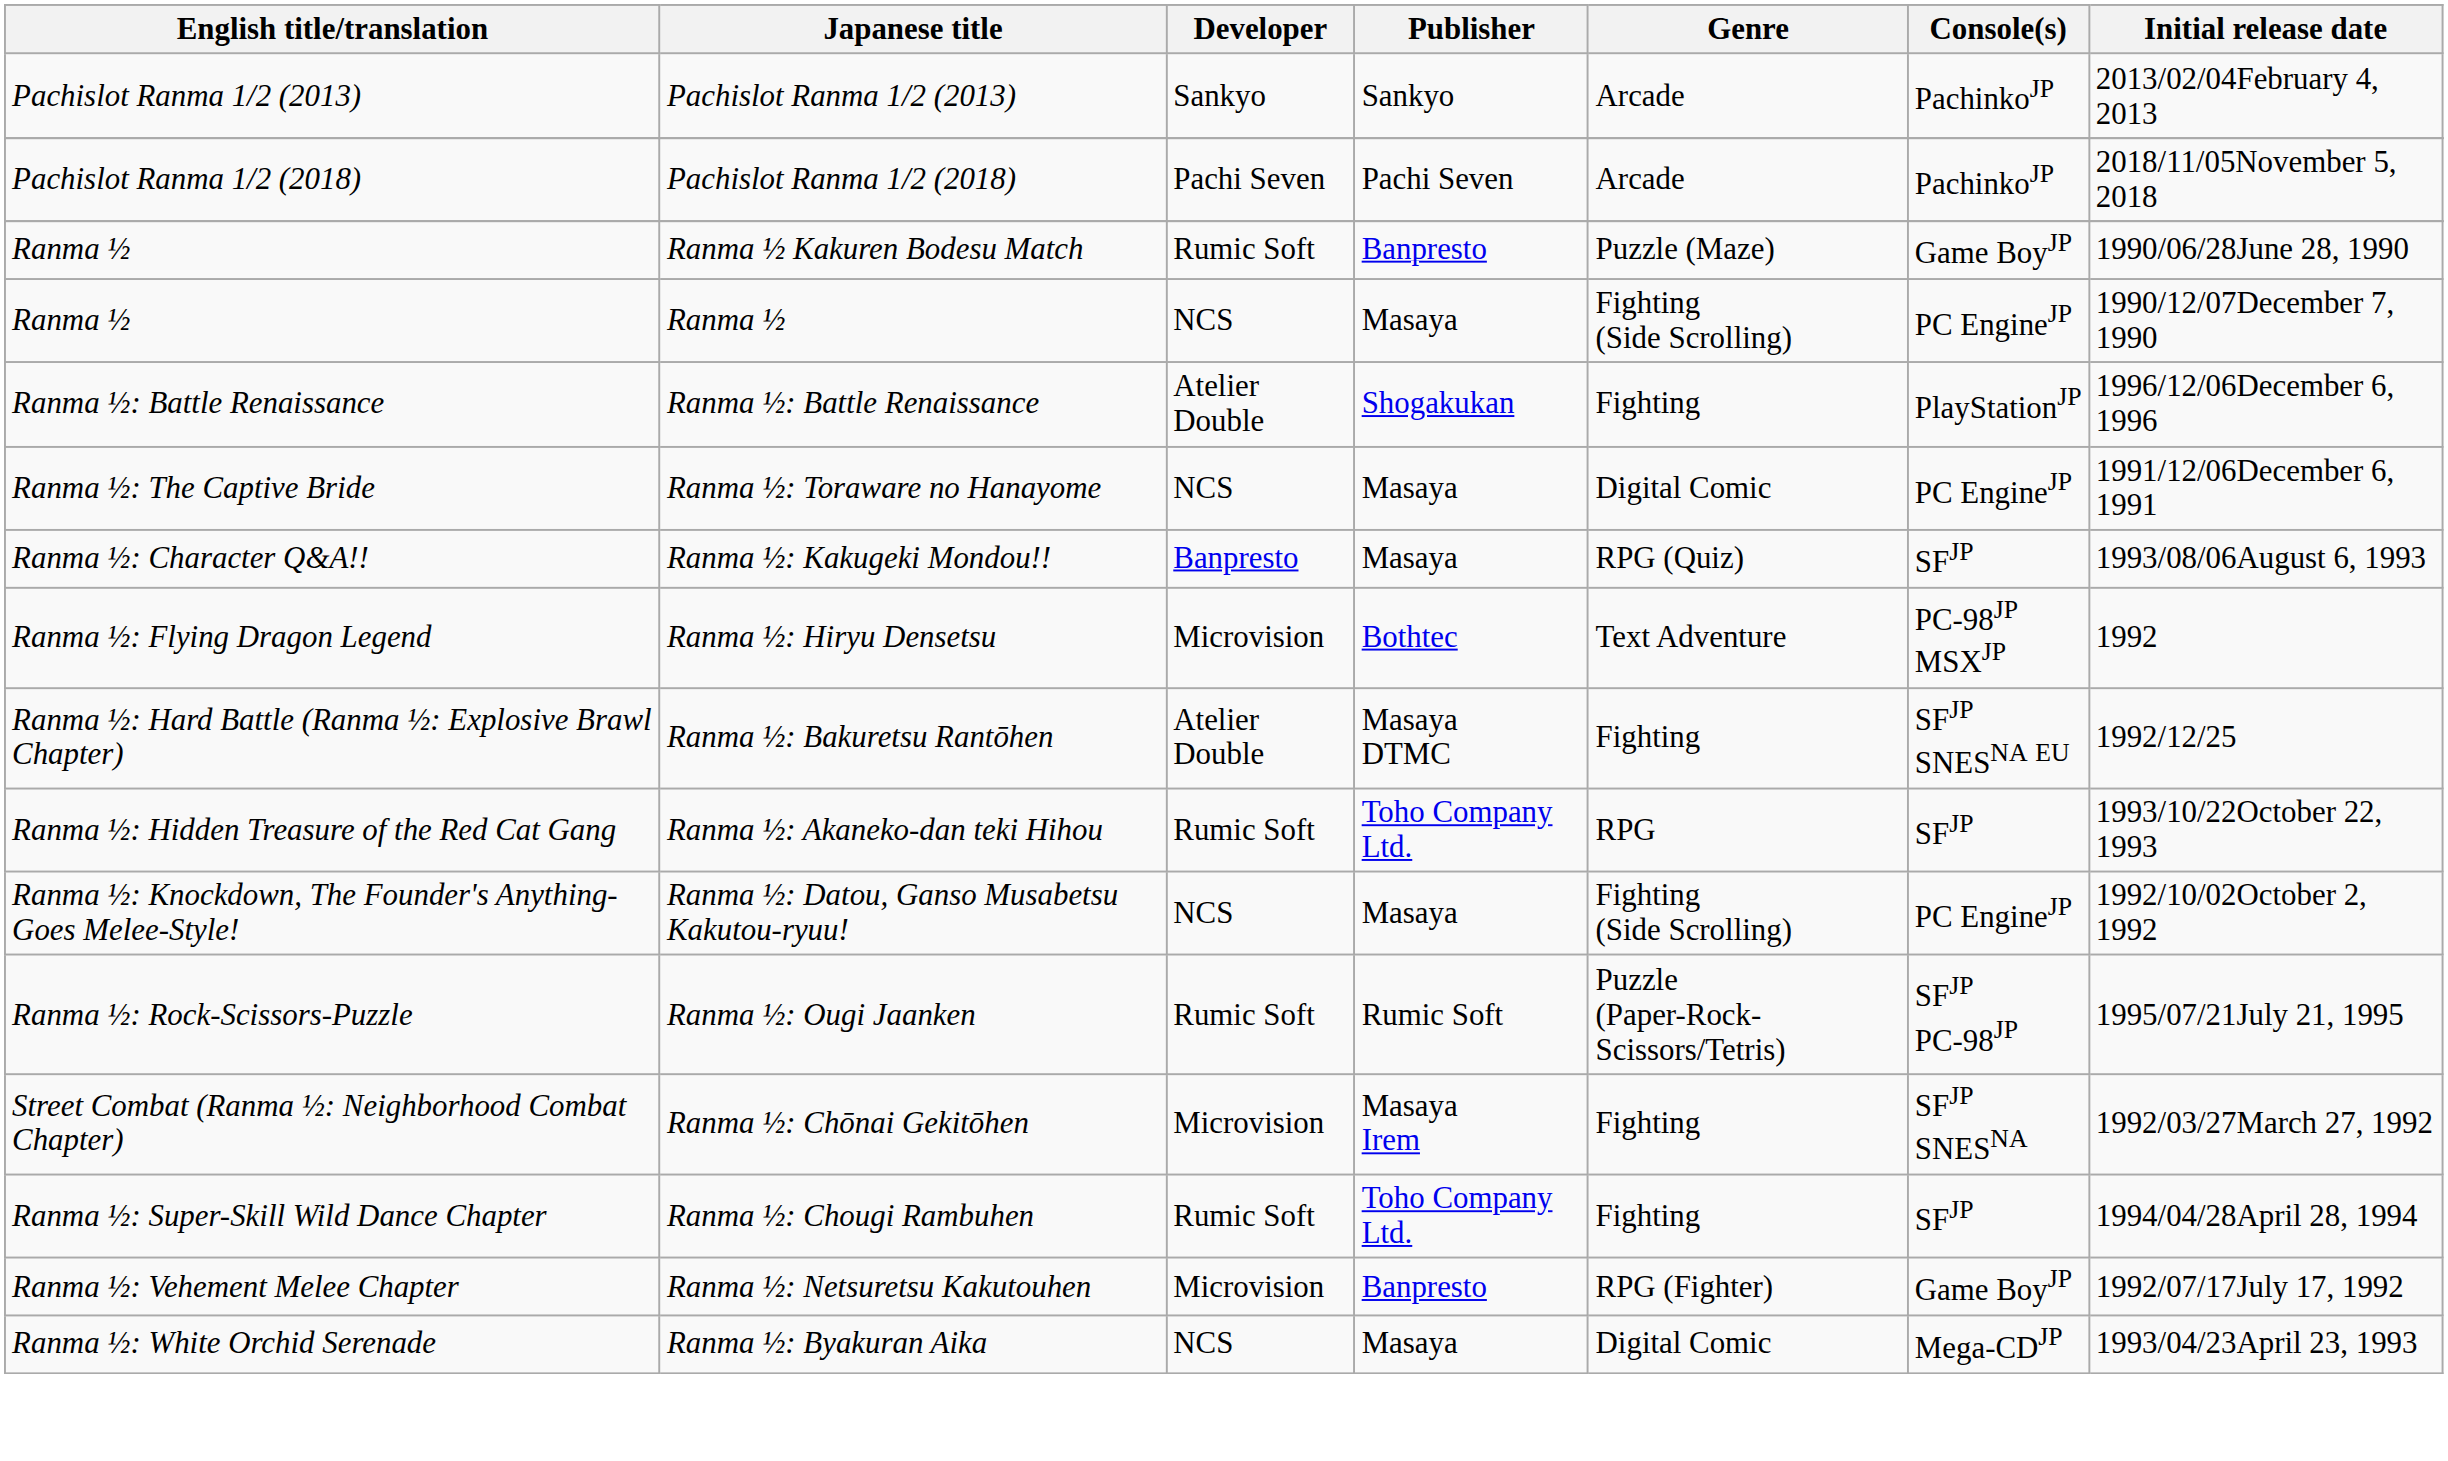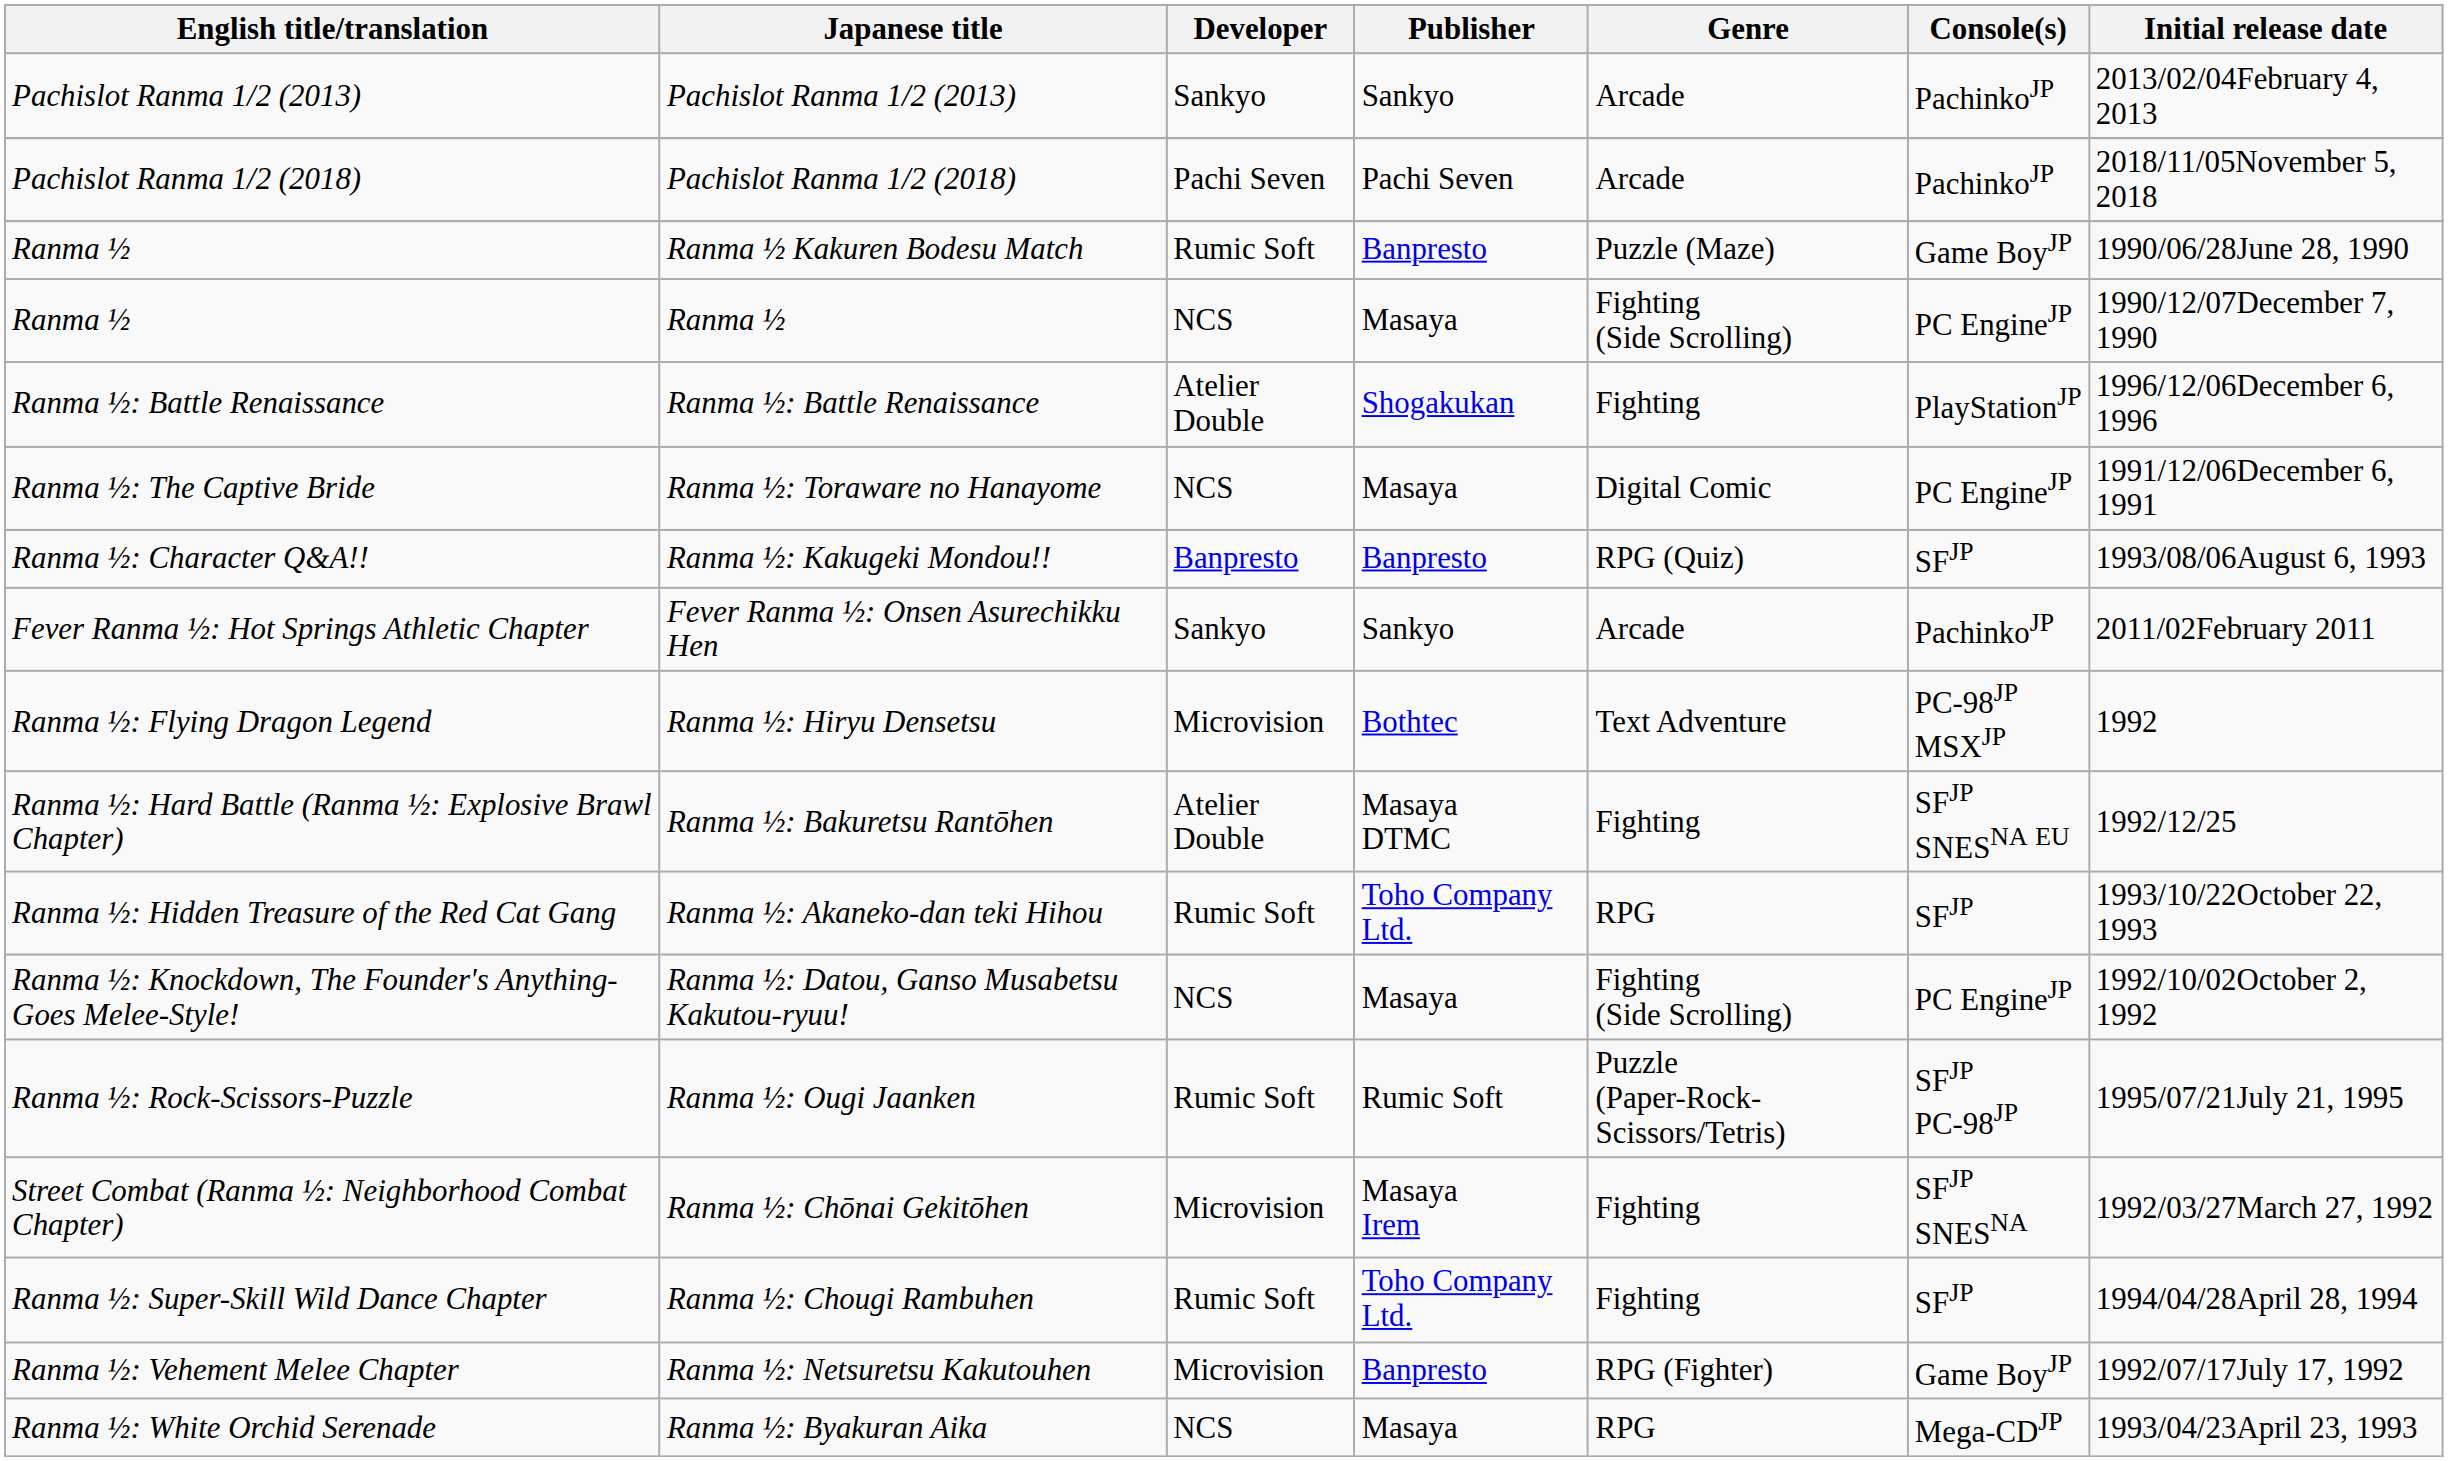Ranma ½: Kakugeki Mondou!! | Publisher: Masaya -> Banpresto
+ row: Fever Ranma ½: Hot Springs Athletic Chapter | Fever Ranma ½: Onsen Asurechikku Hen | Sankyo | Sankyo | Arcade | PachinkoJP | 2011/02February 2011
Ranma ½: Byakuran Aika | Genre: Digital Comic -> RPG
